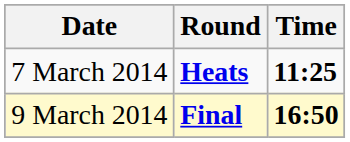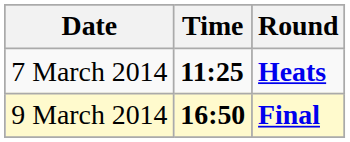columns swapped: Time <-> Round
